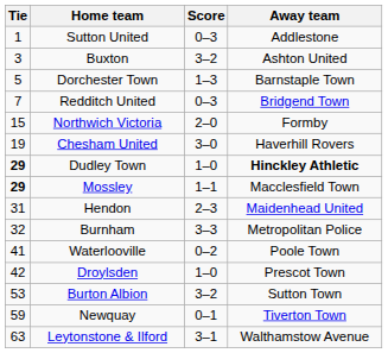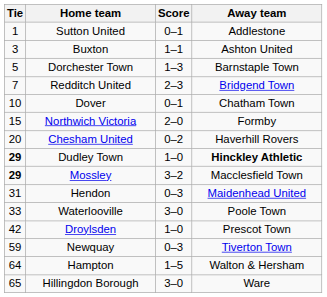Sutton United | Score: 0–3 -> 0–1
Buxton | Score: 3–2 -> 1–1
Redditch United | Score: 0–3 -> 2–3
+ row: 10 | Dover | 0–1 | Chatham Town
Chesham United | Tie: 19 -> 20
Chesham United | Score: 3–0 -> 0–2
Mossley | Score: 1–1 -> 3–2
Hendon | Score: 2–3 -> 0–3
- row: 32 | Burnham | 3–3 | Metropolitan Police
Waterlooville | Tie: 41 -> 33
Waterlooville | Score: 0–2 -> 3–0
- row: 53 | Burton Albion | 3–2 | Sutton Town
Newquay | Score: 0–1 -> 0–3
- row: 63 | Leytonstone & Ilford | 3–1 | Walthamstow Avenue
+ row: 64 | Hampton | 1–5 | Walton & Hersham
+ row: 65 | Hillingdon Borough | 3–0 | Ware
